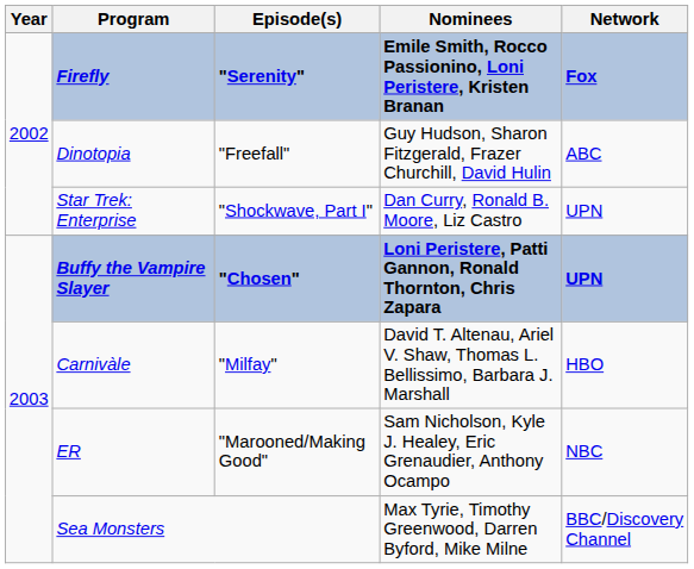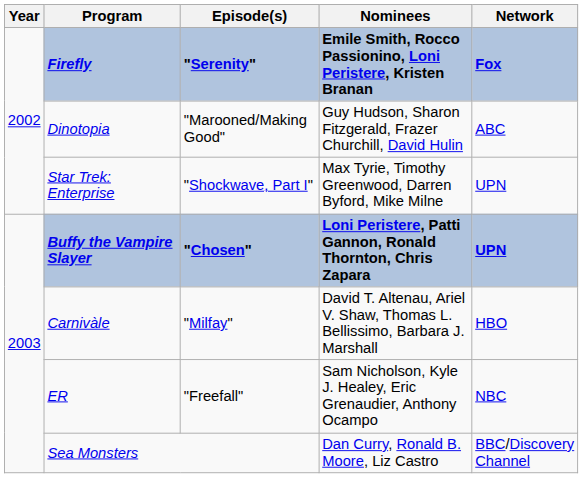Dinotopia | Episode(s): "Freefall" -> "Marooned/Making Good"
Star Trek: Enterprise | Nominees: Dan Curry, Ronald B. Moore, Liz Castro -> Max Tyrie, Timothy Greenwood, Darren Byford, Mike Milne
ER | Episode(s): "Marooned/Making Good" -> "Freefall"
Sea Monsters | Nominees: Max Tyrie, Timothy Greenwood, Darren Byford, Mike Milne -> Dan Curry, Ronald B. Moore, Liz Castro
